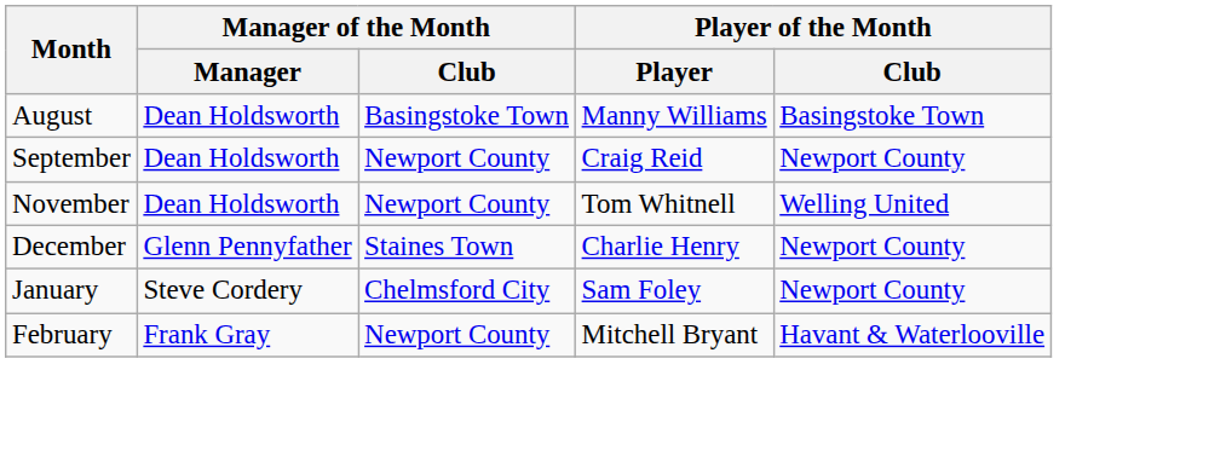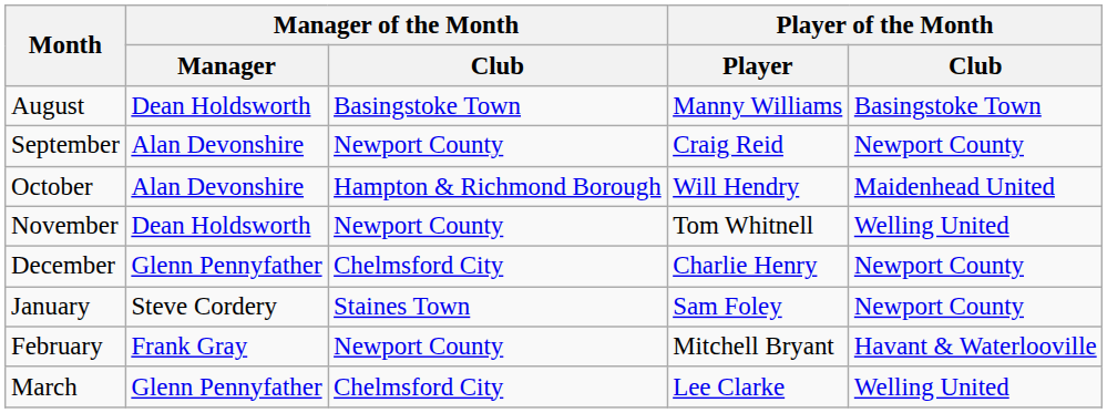September | Manager of the Month / Manager: Dean Holdsworth -> Alan Devonshire
+ row: October | Alan Devonshire | Hampton & Richmond Borough | Will Hendry | Maidenhead United
December | Manager of the Month / Club: Staines Town -> Chelmsford City
January | Manager of the Month / Club: Chelmsford City -> Staines Town
+ row: March | Glenn Pennyfather | Chelmsford City | Lee Clarke | Welling United
